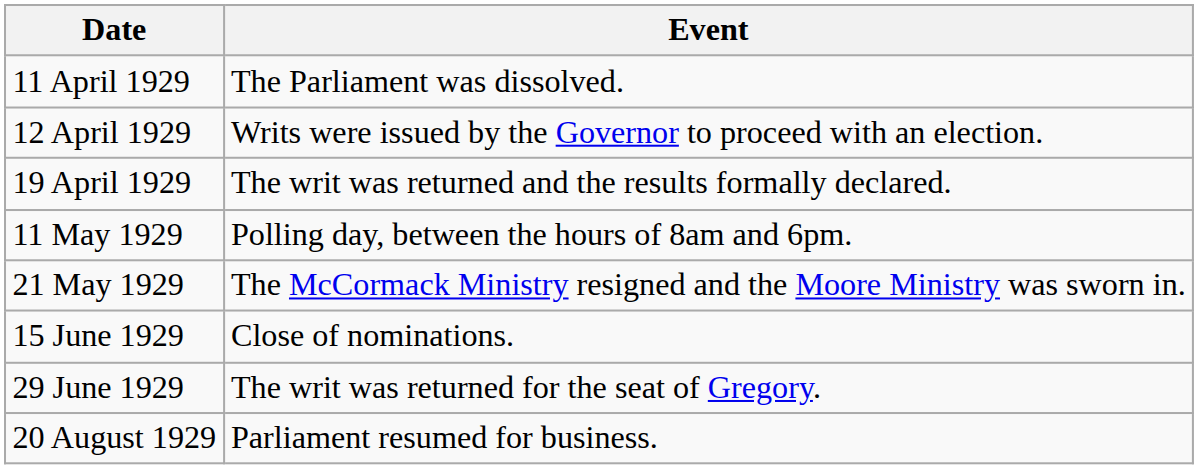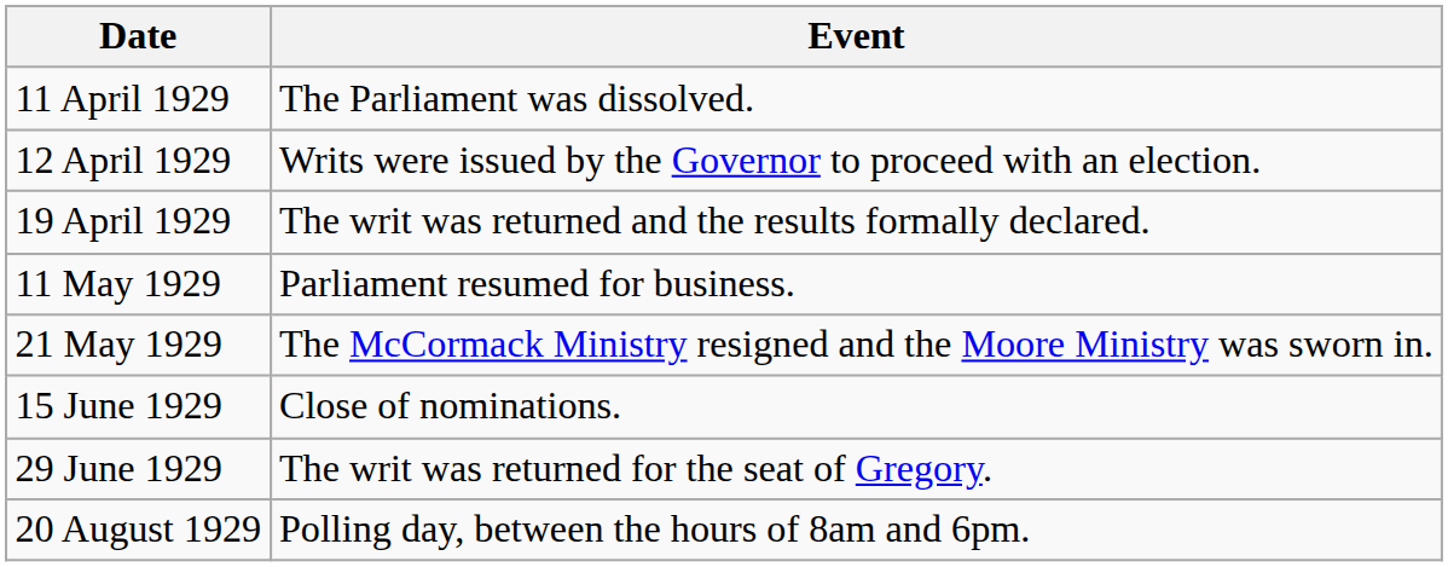11 May 1929 | Event: Polling day, between the hours of 8am and 6pm. -> Parliament resumed for business.
20 August 1929 | Event: Parliament resumed for business. -> Polling day, between the hours of 8am and 6pm.
